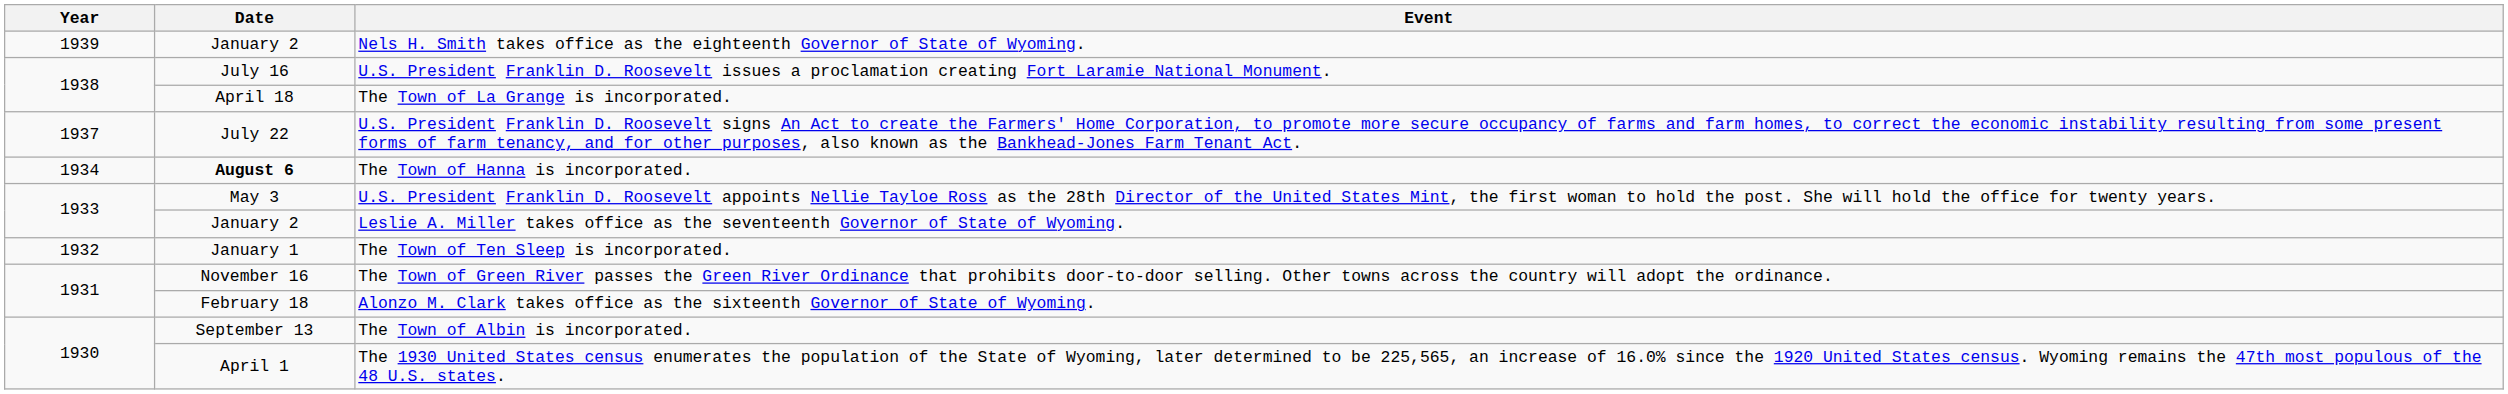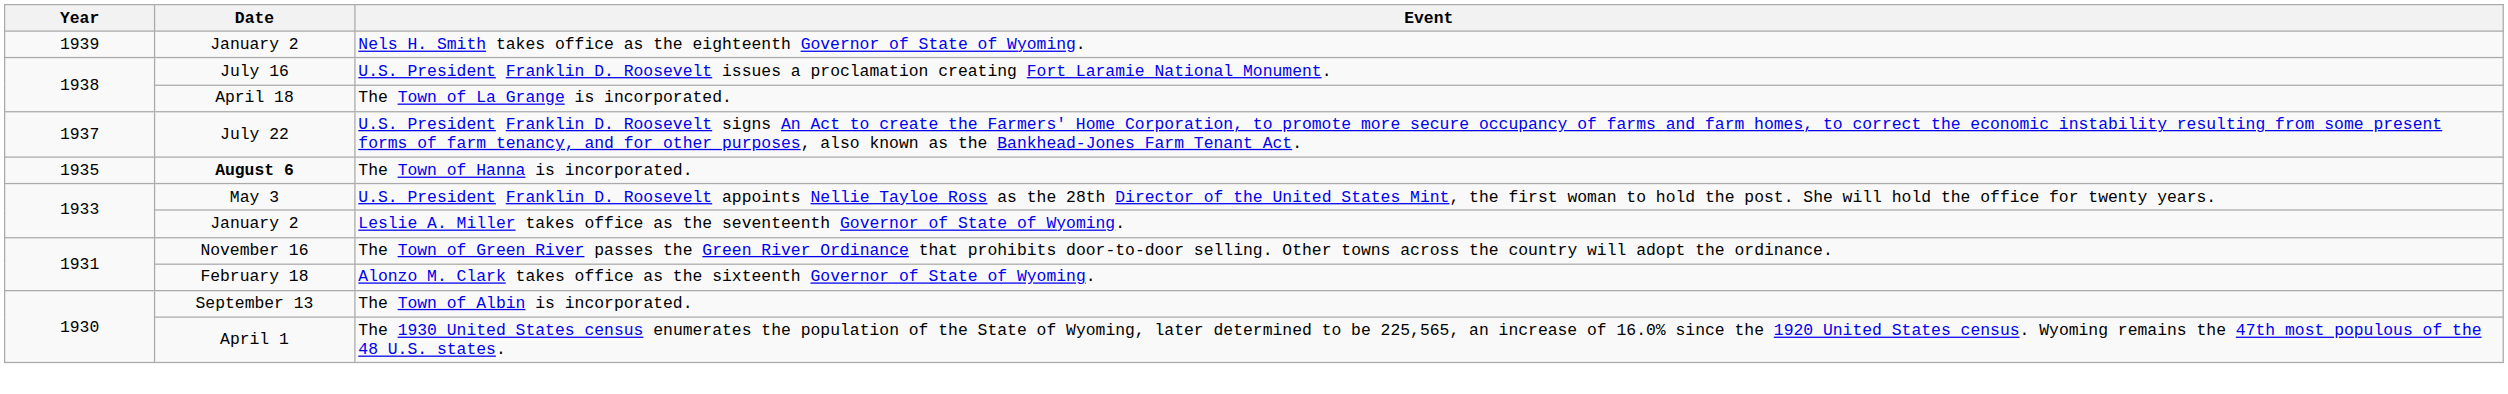The Town of Hanna is incorporated. | Year: 1934 -> 1935
- row: 1932 | January 1 | The Town of Ten Sleep is incorporated.
